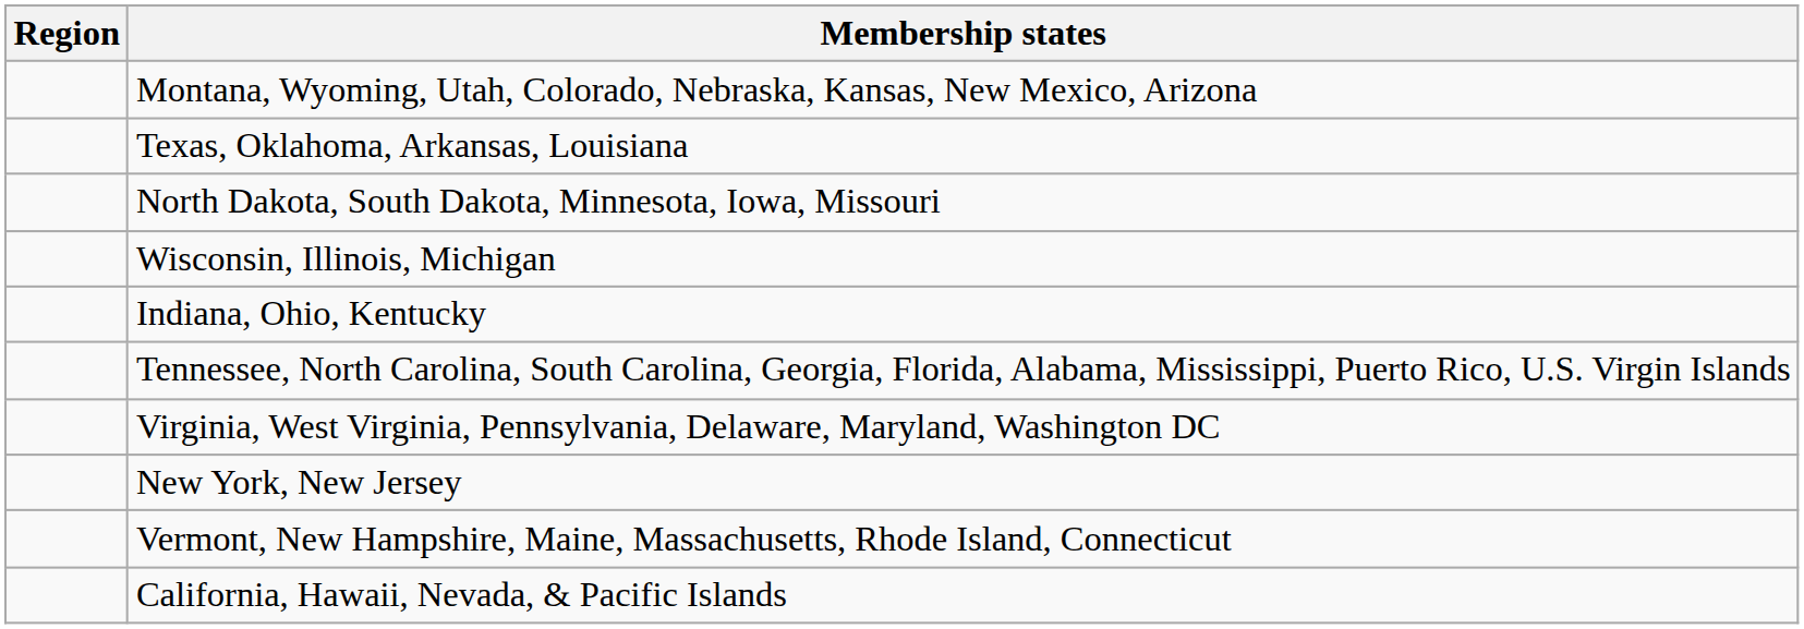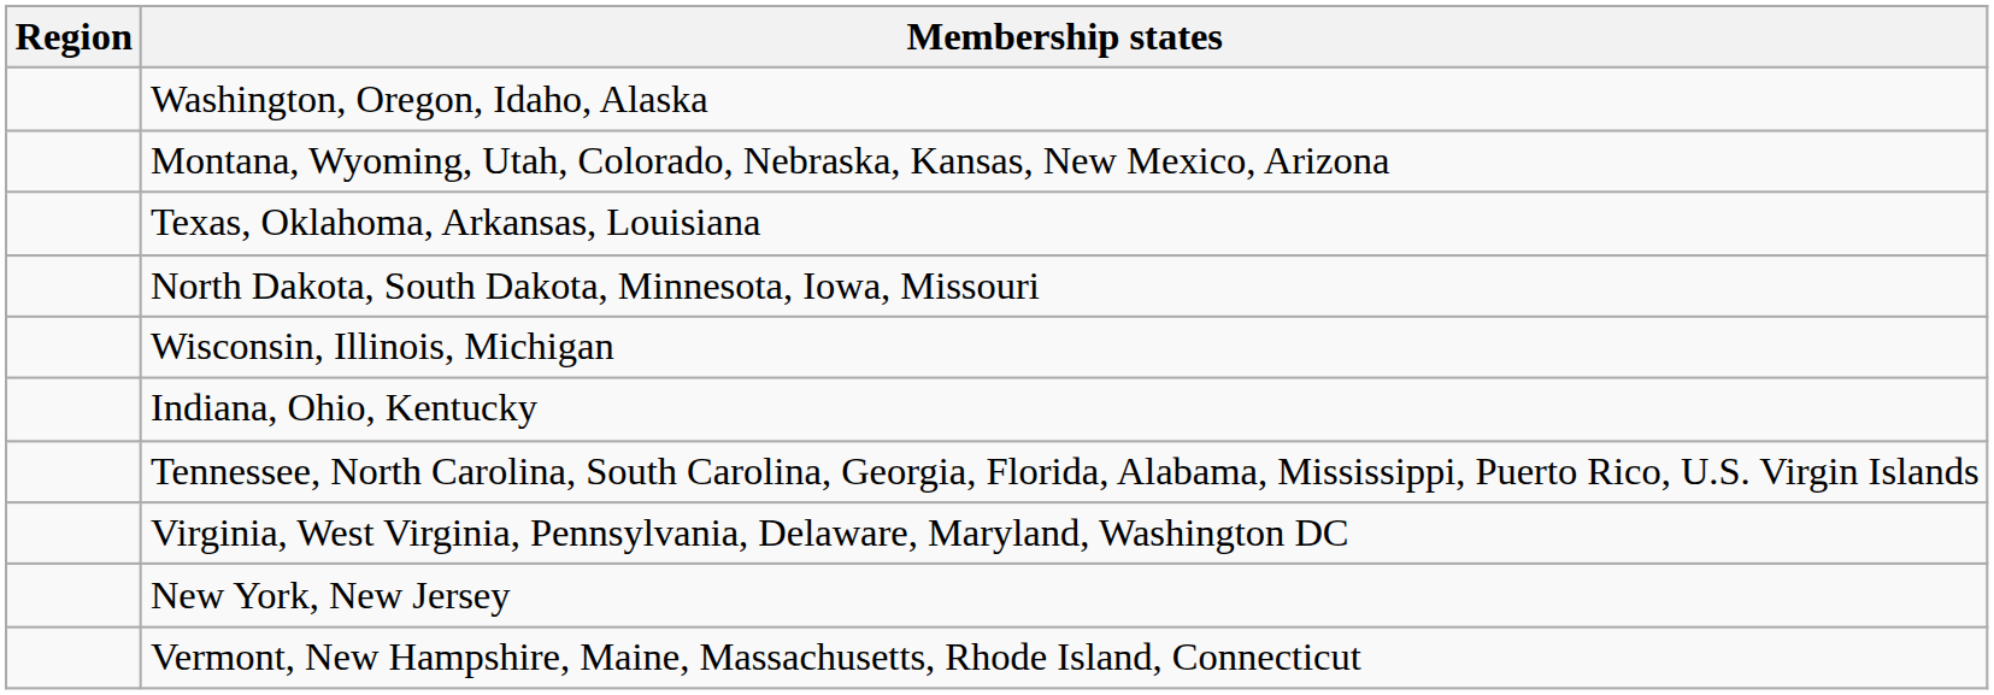+ row: Washington, Oregon, Idaho, Alaska
- row: California, Hawaii, Nevada, & Pacific Islands
